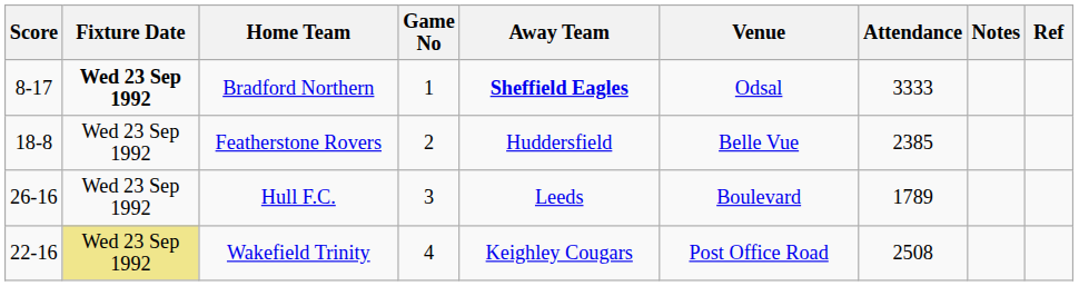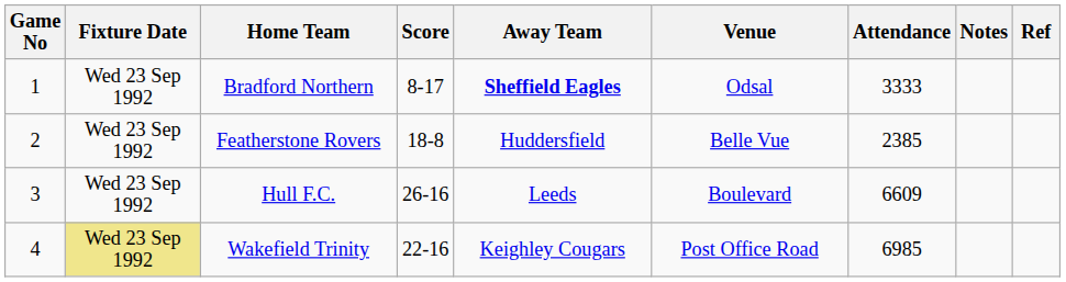columns swapped: Game No <-> Score
Bradford Northern | Fixture Date: bold -> normal
Hull F.C. | Attendance: 1789 -> 6609
Wakefield Trinity | Attendance: 2508 -> 6985
